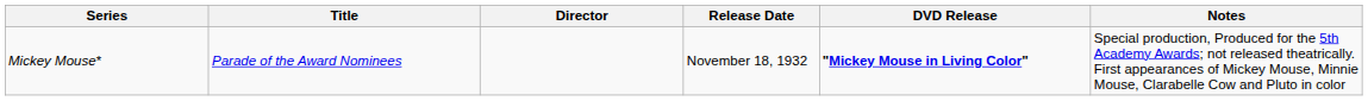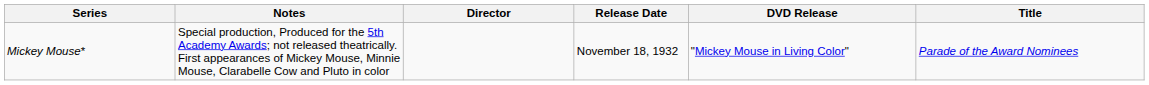columns swapped: Title <-> Notes
Mickey Mouse* | DVD Release: bold -> normal
